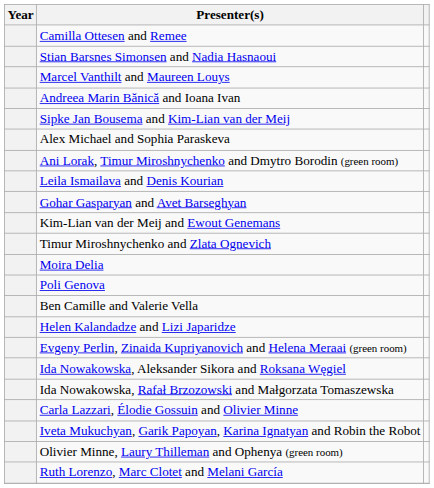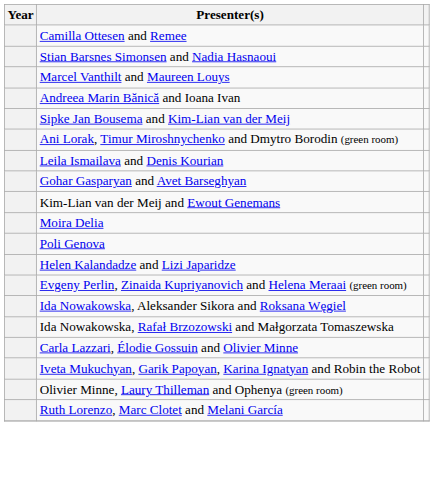- row: Alex Michael and Sophia Paraskeva
- row: Timur Miroshnychenko and Zlata Ognevich
- row: Ben Camille and Valerie Vella
